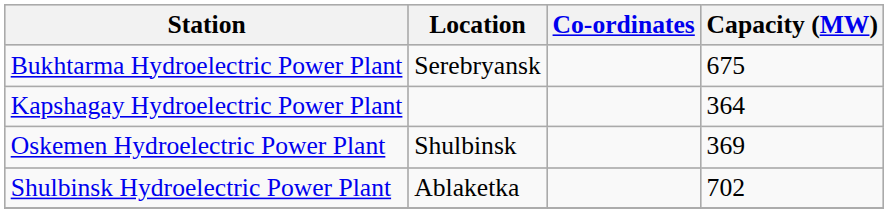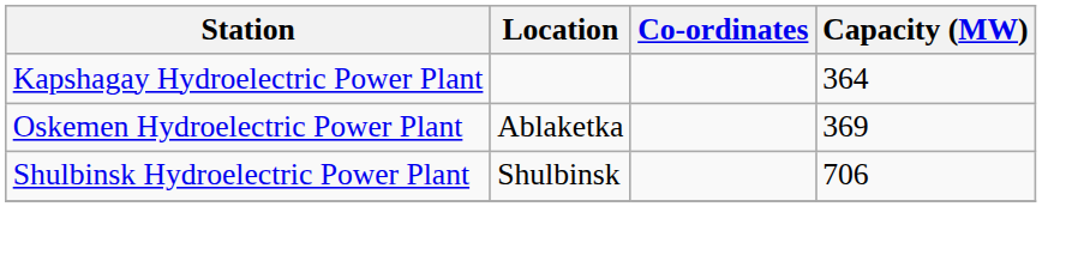- row: Bukhtarma Hydroelectric Power Plant | Serebryansk | 675
Oskemen Hydroelectric Power Plant | Location: Shulbinsk -> Ablaketka
Shulbinsk Hydroelectric Power Plant | Location: Ablaketka -> Shulbinsk
Shulbinsk Hydroelectric Power Plant | Capacity (MW): 702 -> 706
